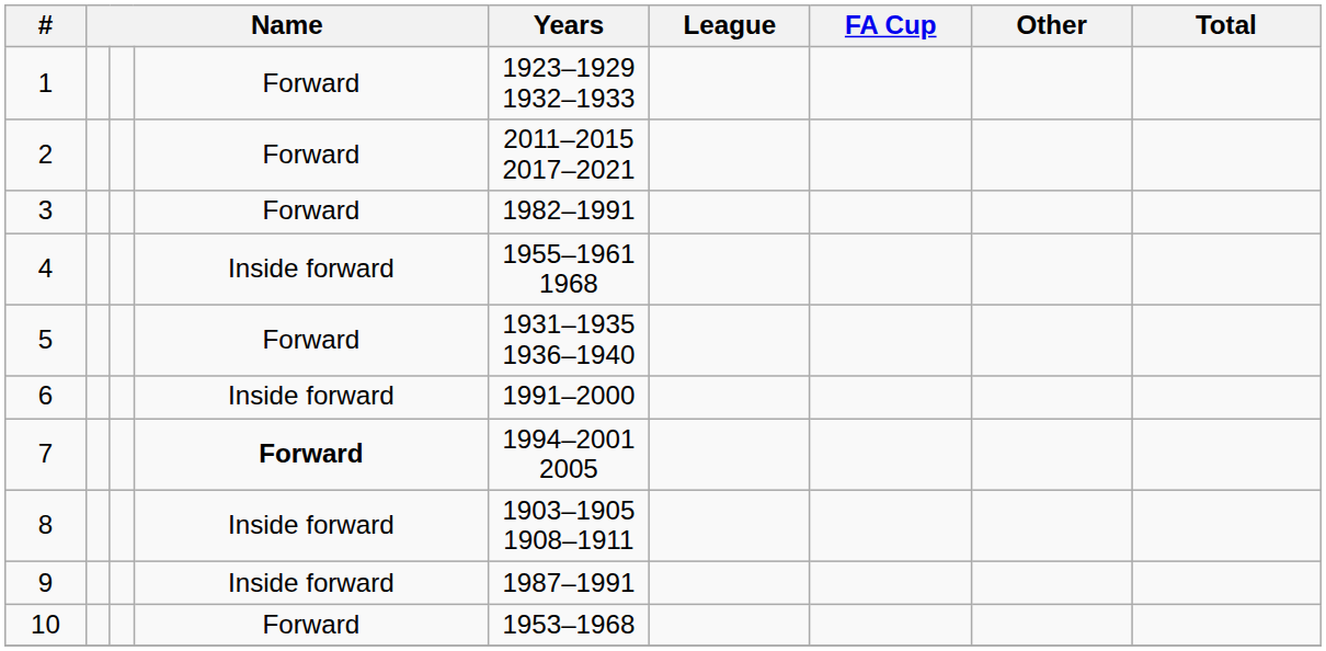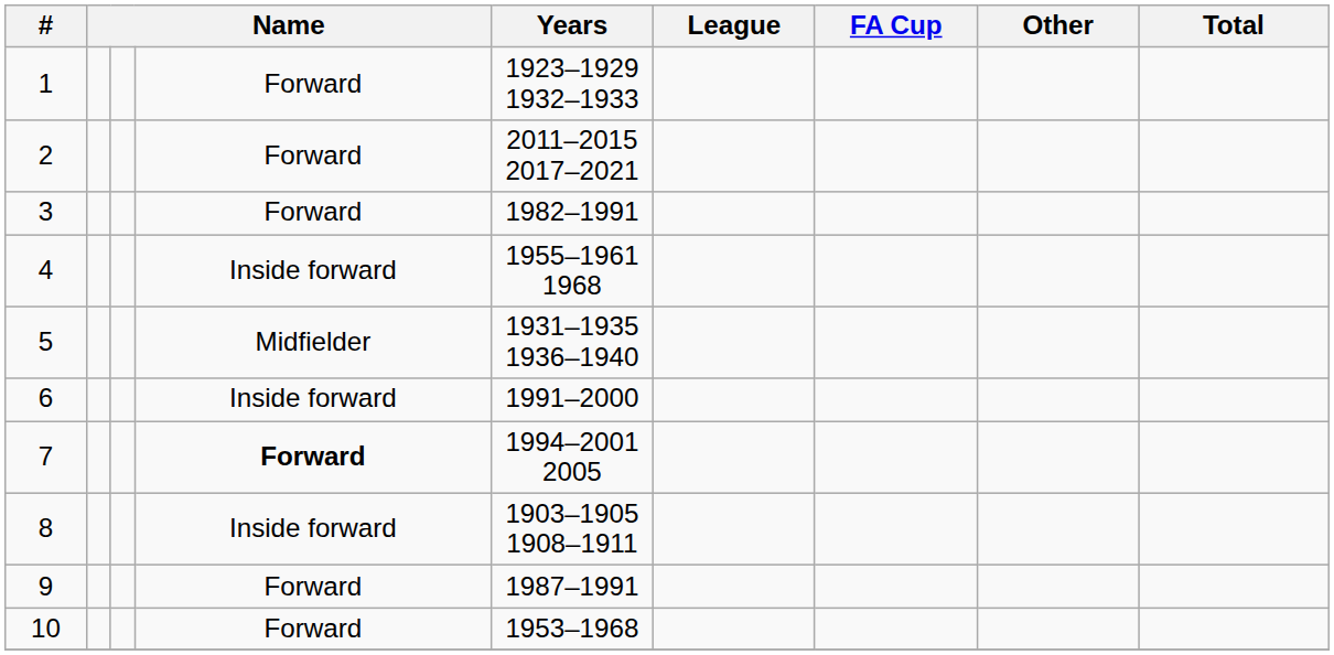5 | column 4: Forward -> Midfielder
9 | column 4: Inside forward -> Forward
